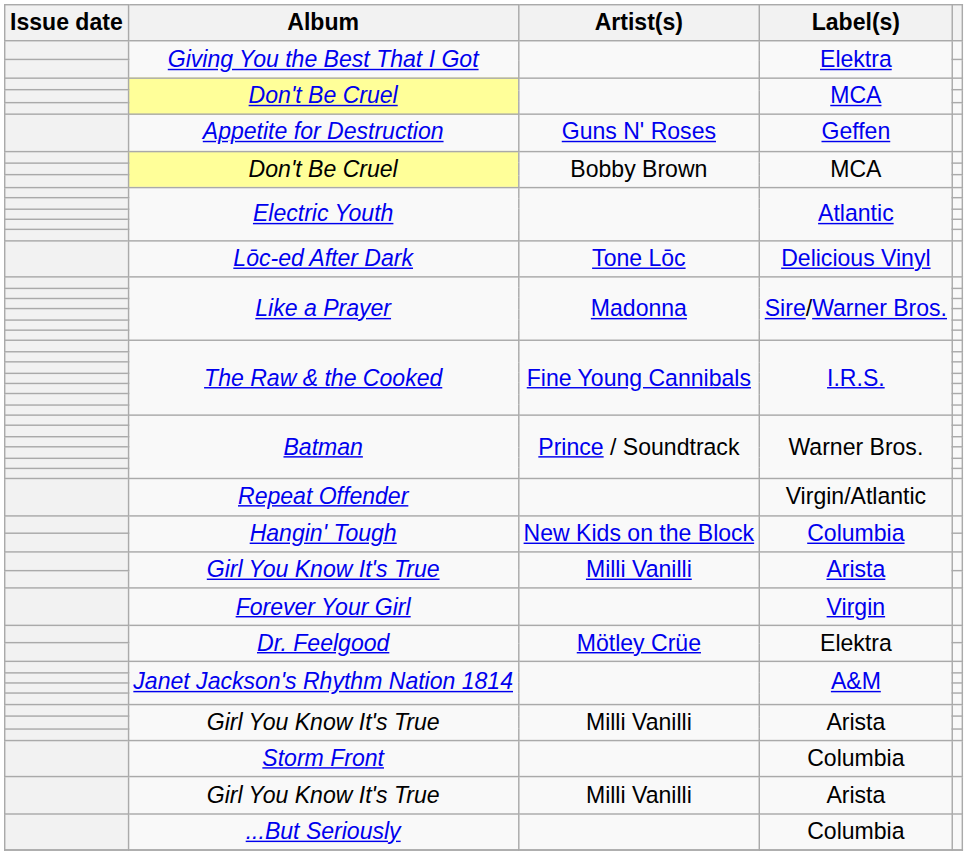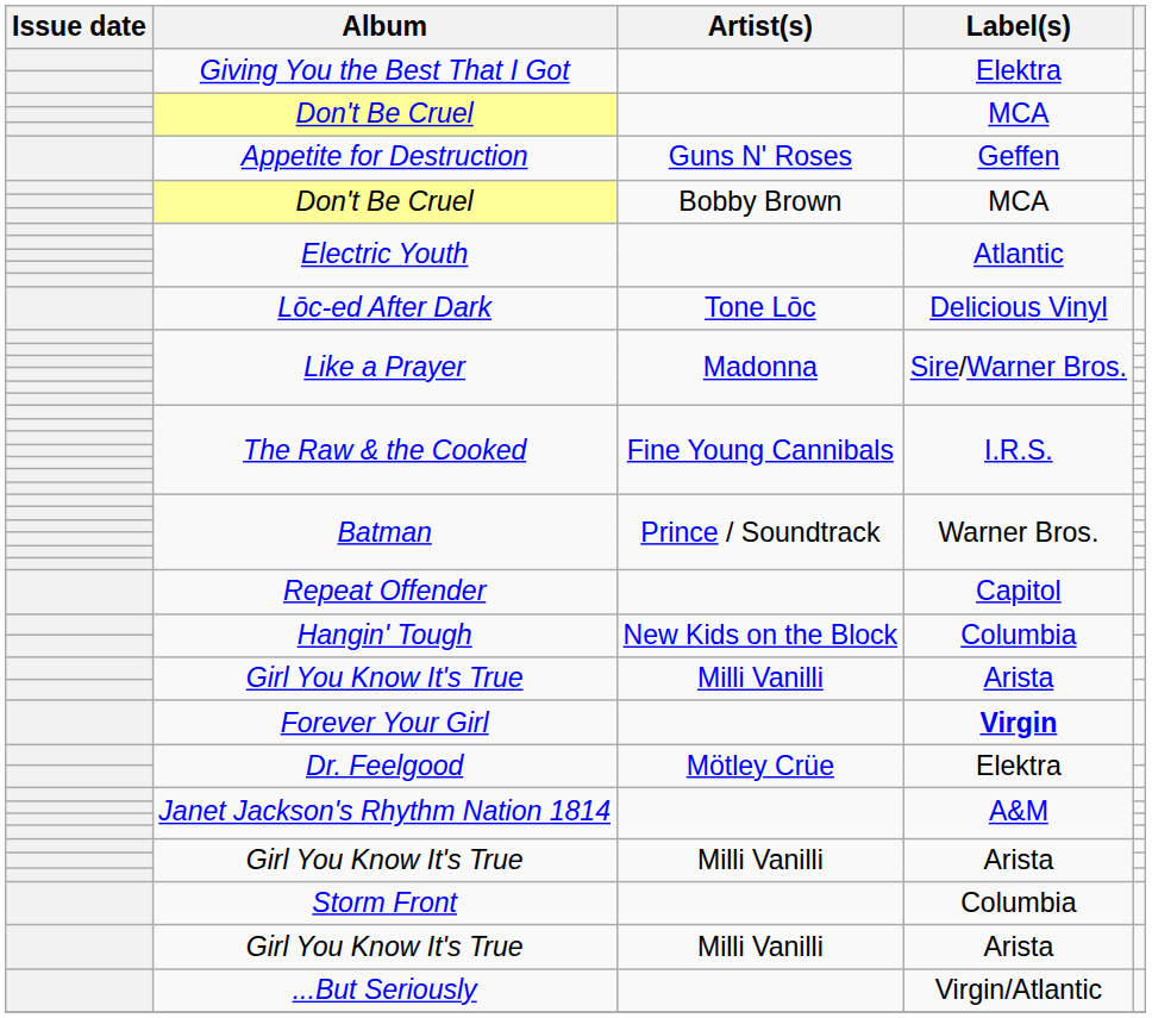Repeat Offender | Label(s): Virgin/Atlantic -> Capitol
Forever Your Girl | Label(s): normal -> bold
...But Seriously | Label(s): Columbia -> Virgin/Atlantic
